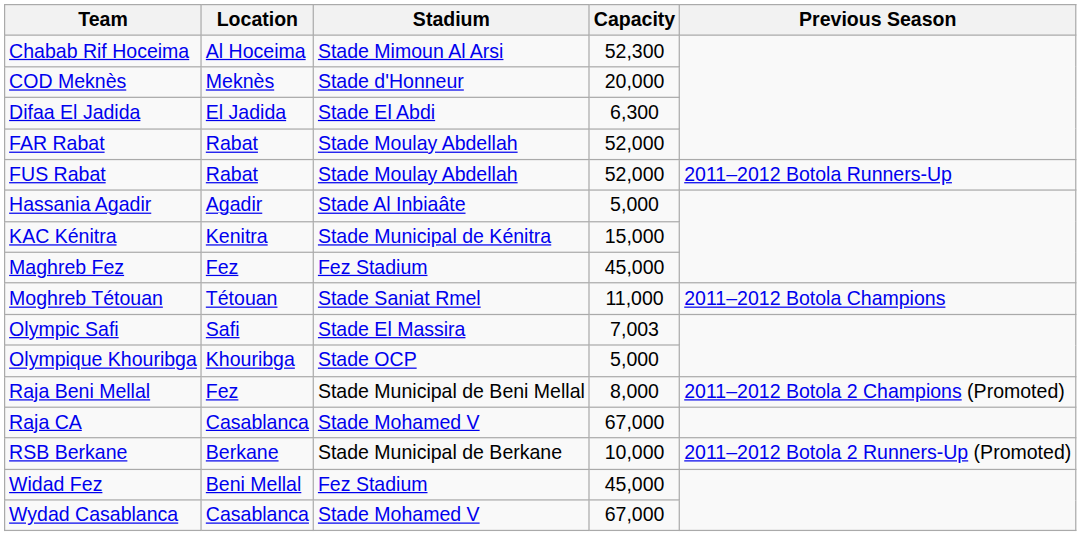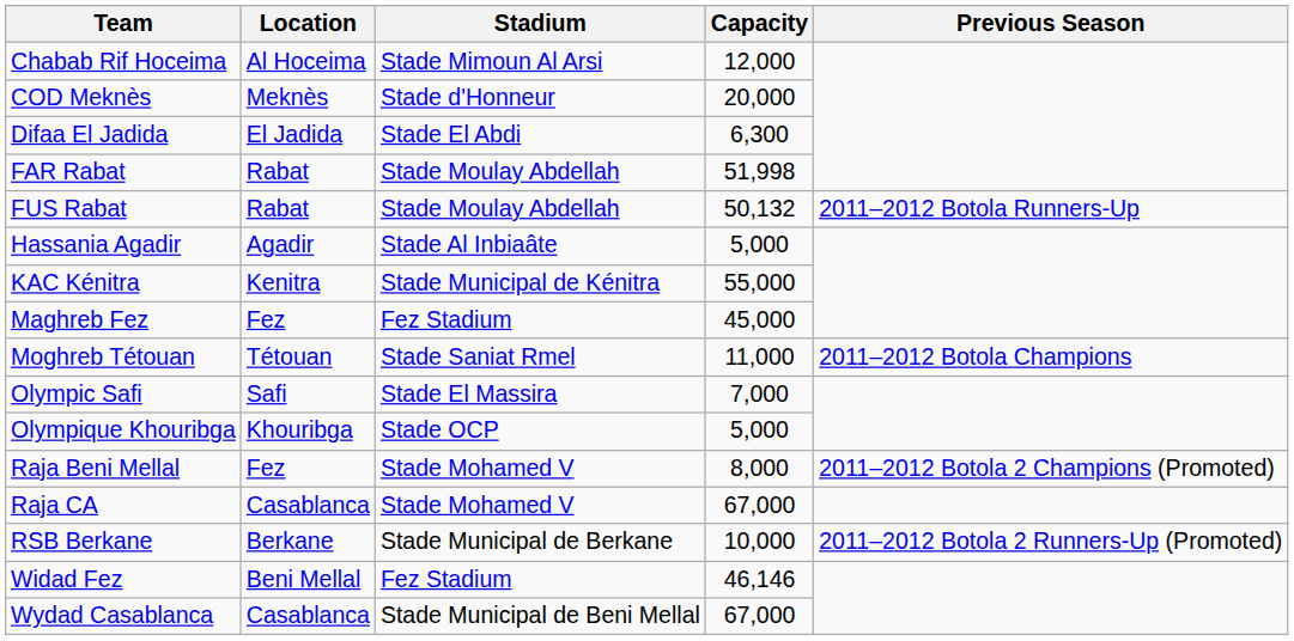Chabab Rif Hoceima | Capacity: 52,300 -> 12,000
FAR Rabat | Capacity: 52,000 -> 51,998
FUS Rabat | Capacity: 52,000 -> 50,132
KAC Kénitra | Capacity: 15,000 -> 55,000
Olympic Safi | Capacity: 7,003 -> 7,000
Raja Beni Mellal | Stadium: Stade Municipal de Beni Mellal -> Stade Mohamed V
Widad Fez | Capacity: 45,000 -> 46,146
Wydad Casablanca | Stadium: Stade Mohamed V -> Stade Municipal de Beni Mellal
